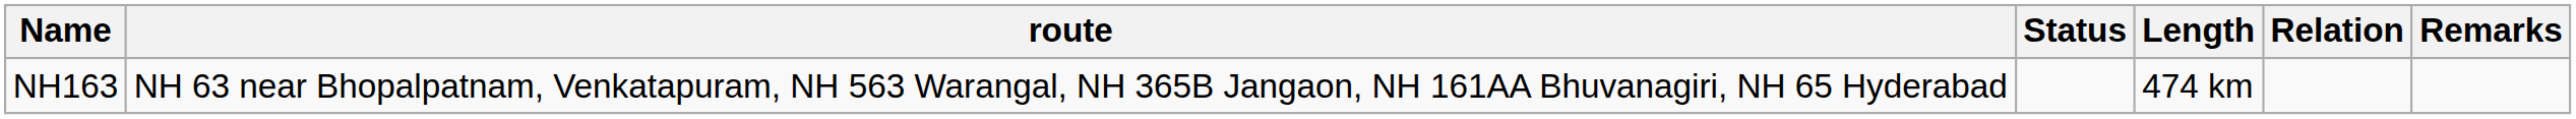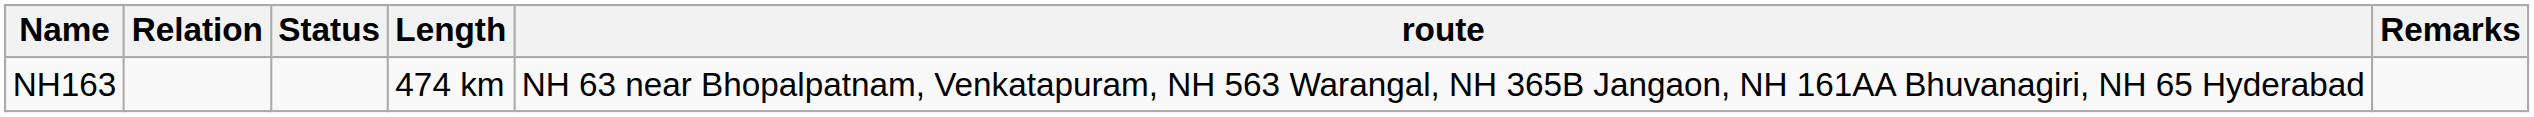columns swapped: Relation <-> route
